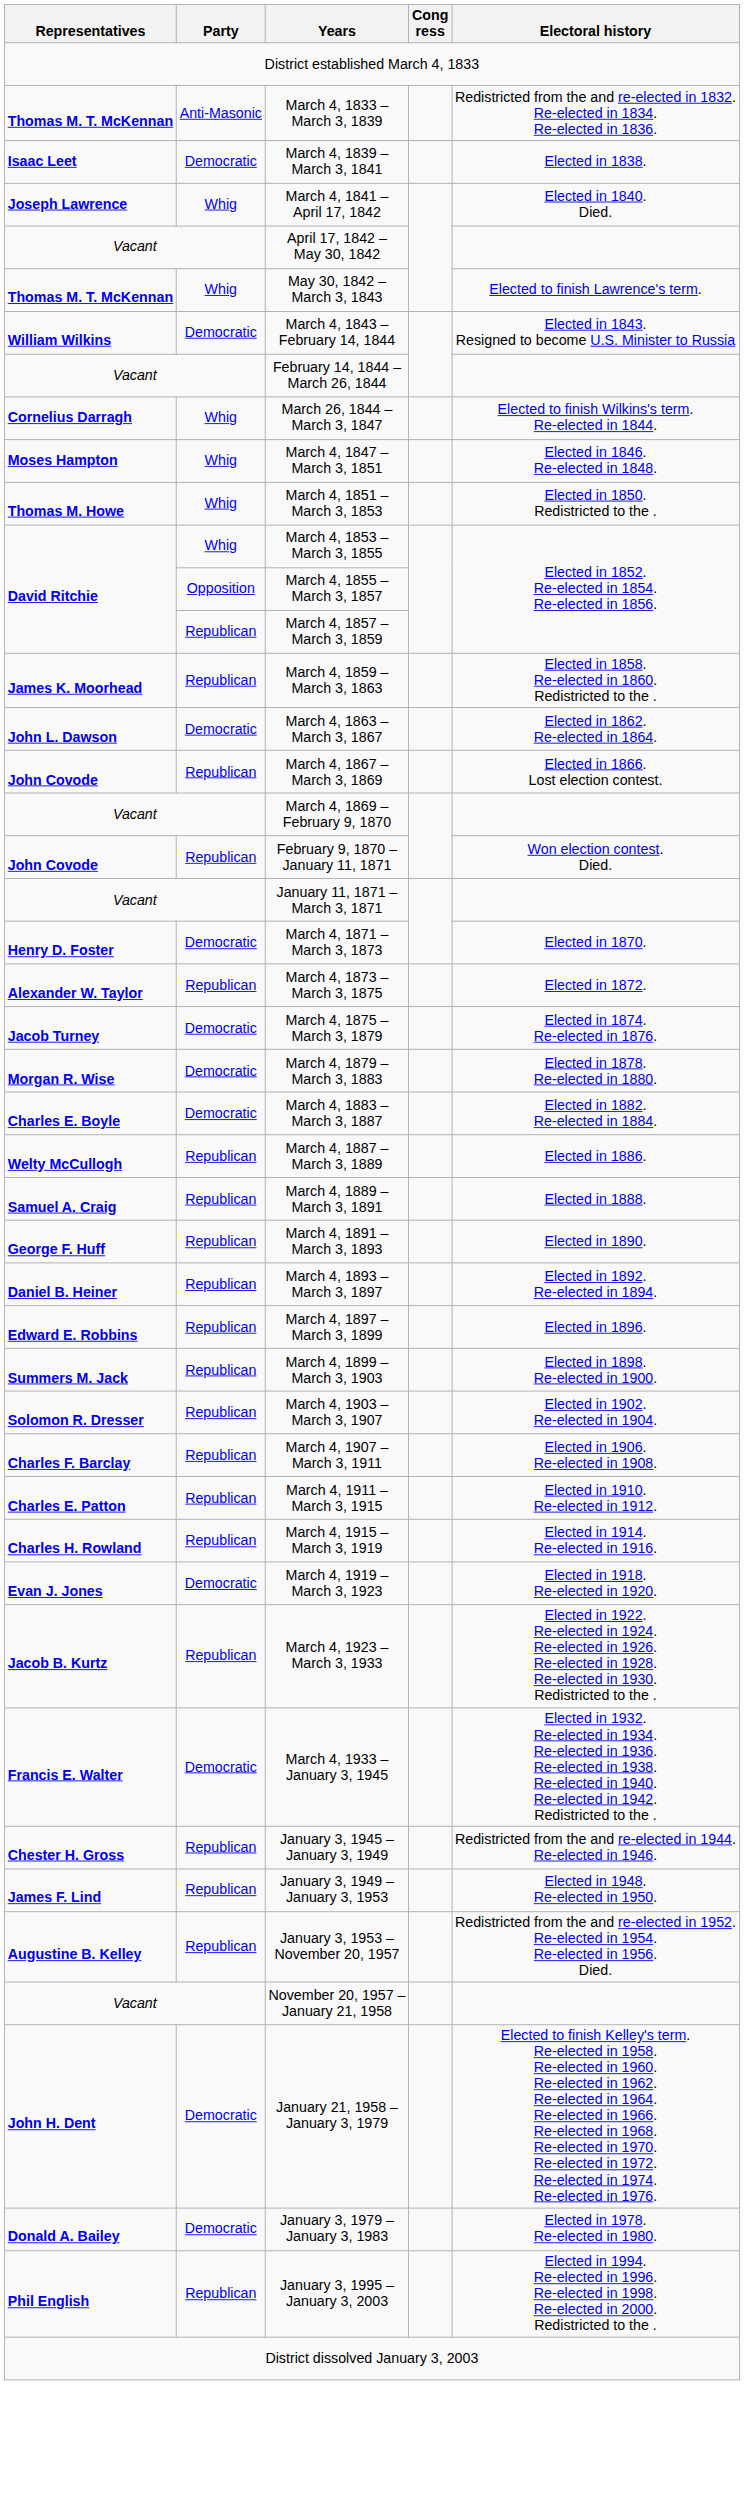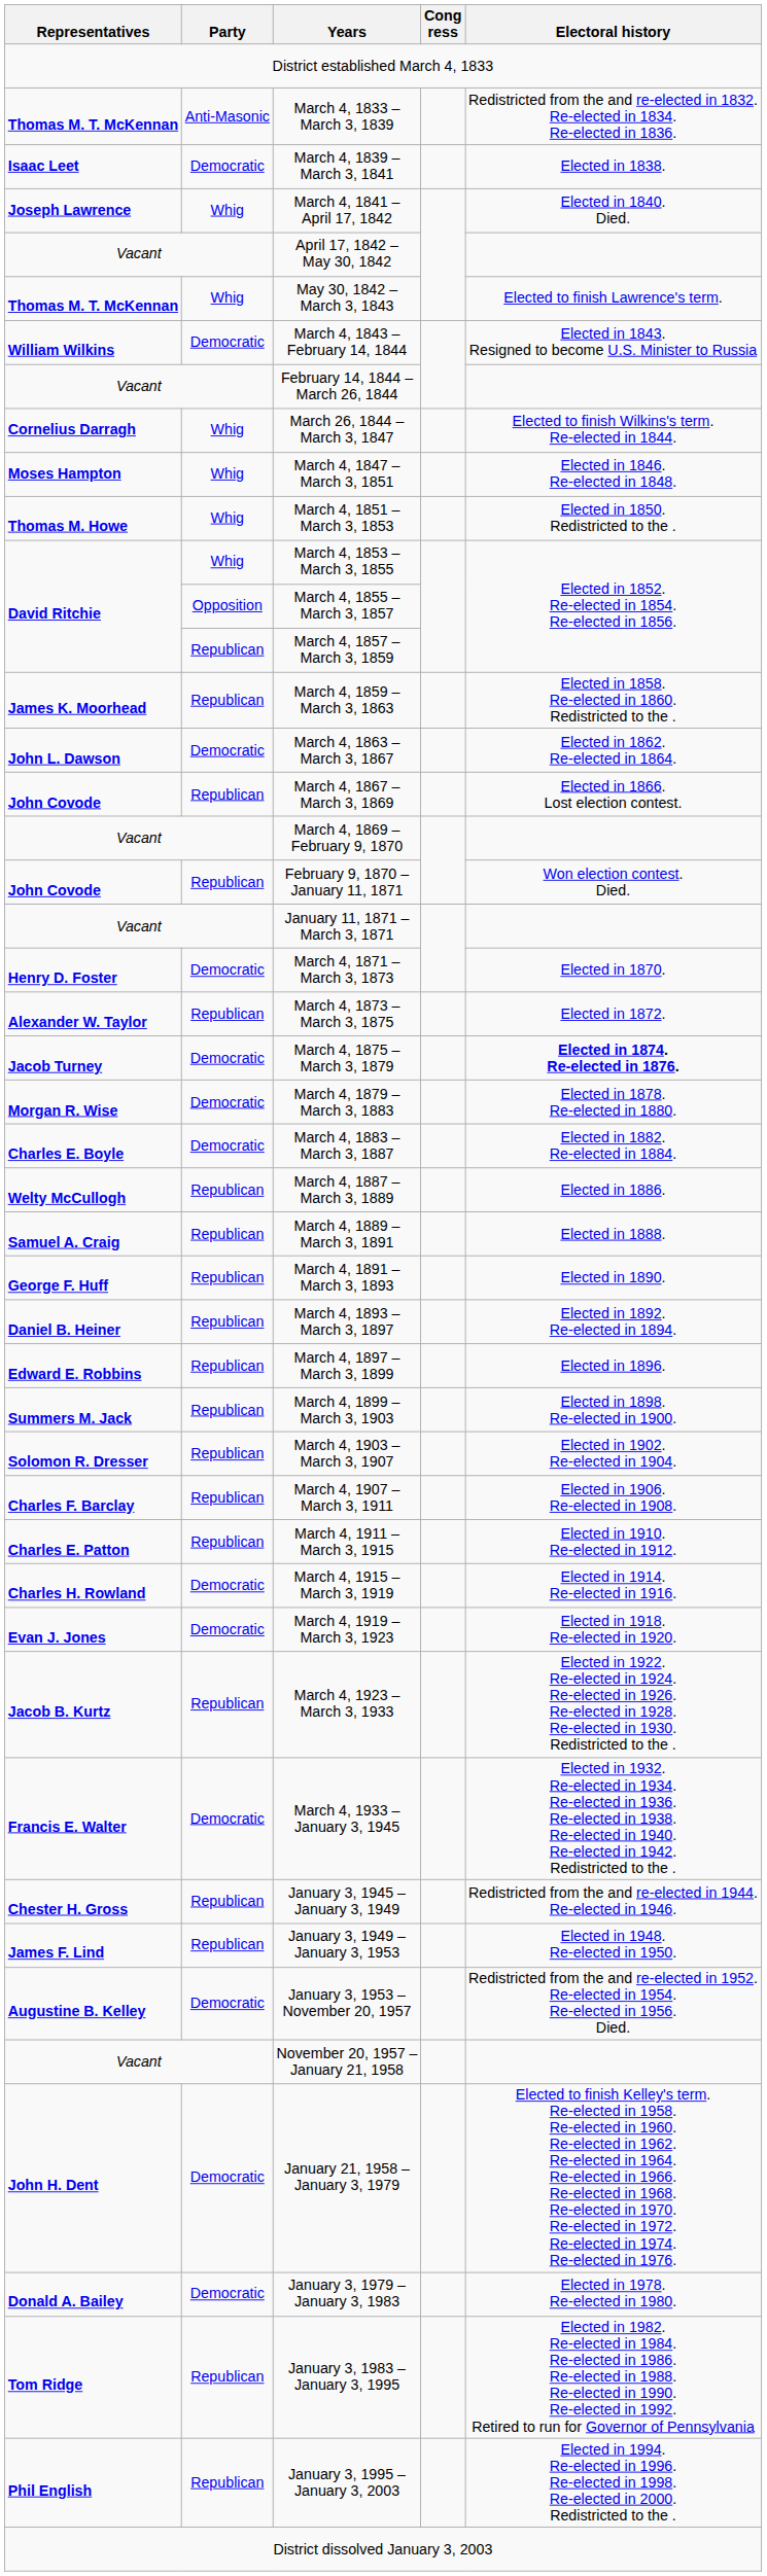March 4, 1875 – March 3, 1879 | Electoral history: normal -> bold
March 4, 1915 – March 3, 1919 | Party: Republican -> Democratic
January 3, 1953 – November 20, 1957 | Party: Republican -> Democratic
+ row: Tom Ridge | Republican | January 3, 1983 – January 3, 1995 | Elected in 1982. Re-elected in 1984. Re-elected in 1986. Re-elected in 1988. Re-elected in 1990. Re-elected in 1992. Retired to run for Governor of Pennsylvania
